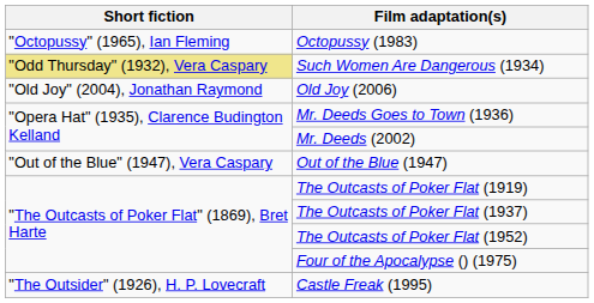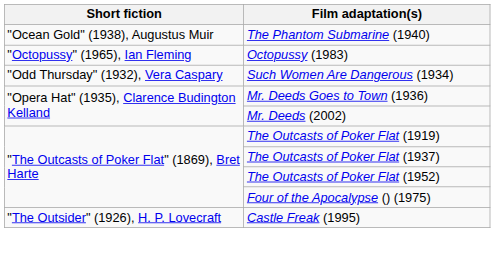+ row: "Ocean Gold" (1938), Augustus Muir | The Phantom Submarine (1940)
Such Women Are Dangerous (1934) | Short fiction: khaki background -> no background
- row: "Old Joy" (2004), Jonathan Raymond | Old Joy (2006)
- row: "Out of the Blue" (1947), Vera Caspary | Out of the Blue (1947)
